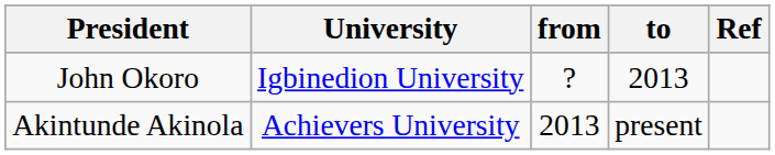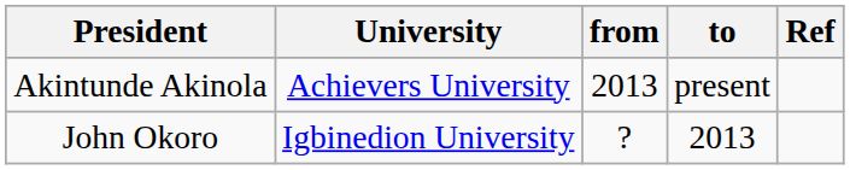rows swapped: John Okoro <-> Akintunde Akinola
